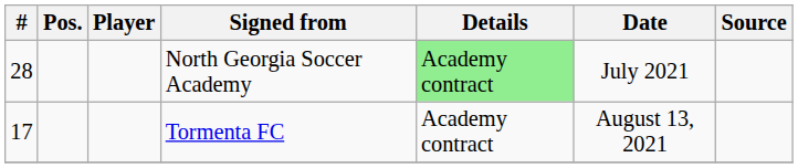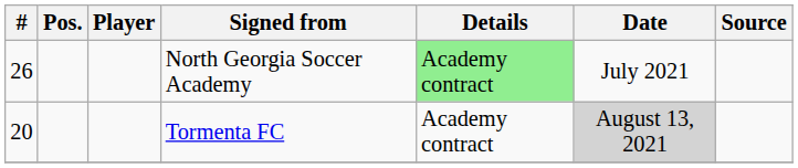North Georgia Soccer Academy | #: 28 -> 26
Tormenta FC | #: 17 -> 20
Tormenta FC | Date: no background -> lightgrey background
